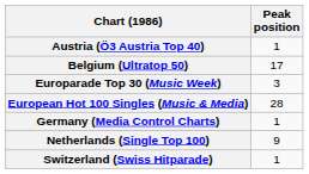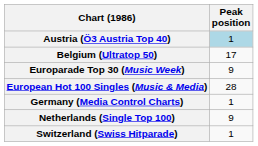Austria (Ö3 Austria Top 40) | Peak position: no background -> lightblue background
Europarade Top 30 (Music Week) | Peak position: 3 -> 9
